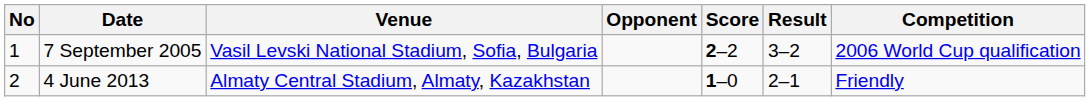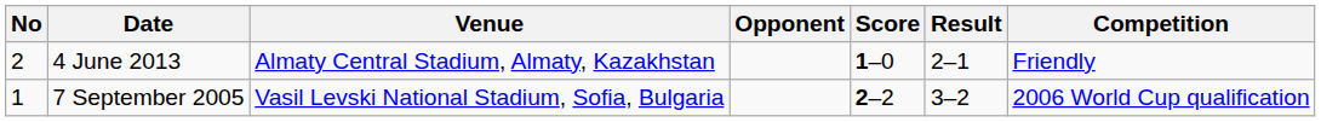rows swapped: 7 September 2005 <-> 4 June 2013
